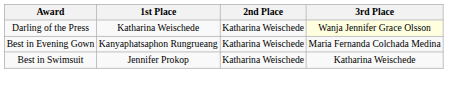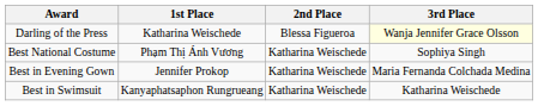Darling of the Press | 2nd Place: Katharina Weischede -> Blessa Figueroa
+ row: Best National Costume | Phạm Thị Ánh Vương | Katharina Weischede | Sophiya Singh
Best in Evening Gown | 1st Place: Kanyaphatsaphon Rungrueang -> Jennifer Prokop
Best in Swimsuit | 1st Place: Jennifer Prokop -> Kanyaphatsaphon Rungrueang
